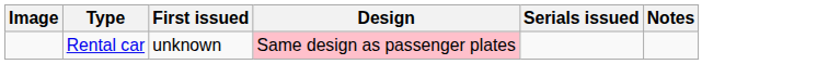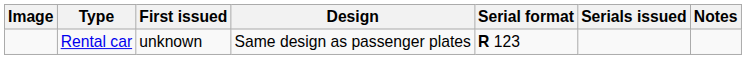+ column: Serial format | R 123
Rental car | Design: pink background -> no background
